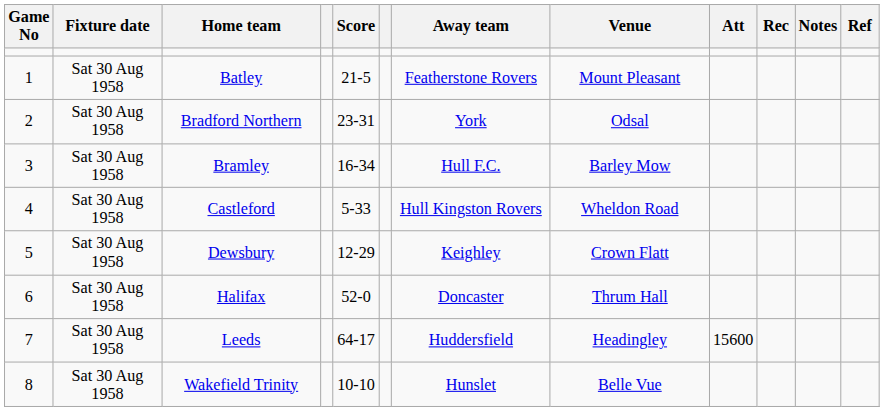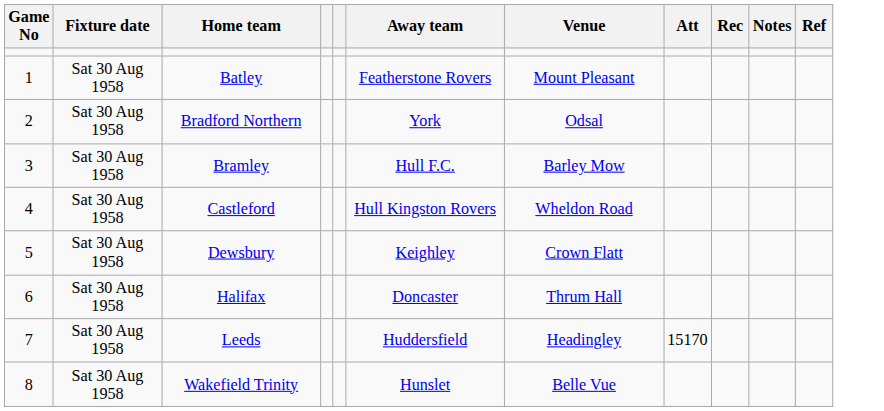- column: Score | 21-5 | 23-31 | 16-34 | 5-33 | 12-29 | 52-0 | 64-17 | 10-10
Leeds | Att: 15600 -> 15170
